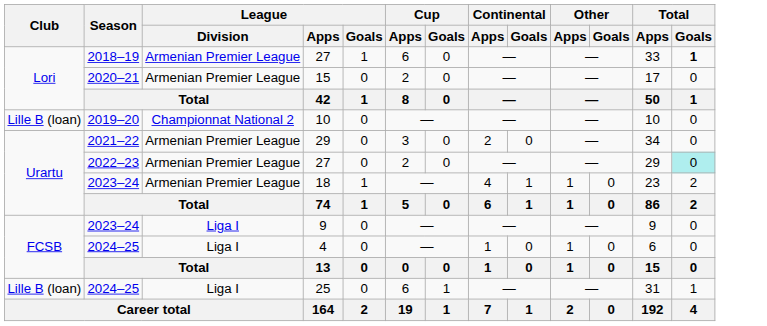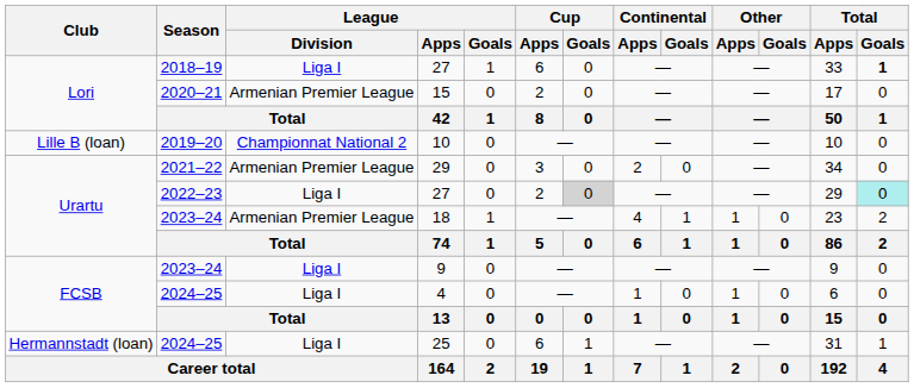2018–19 / 27 | League / Division: Armenian Premier League -> Liga I
2022–23 / 27 | League / Division: Armenian Premier League -> Liga I
2022–23 / 27 | Cup / Goals: no background -> lightgrey background
25 | Club: Lille B (loan) -> Hermannstadt (loan)
